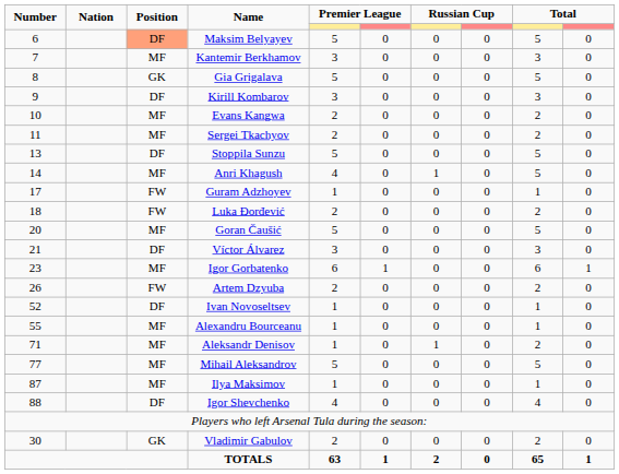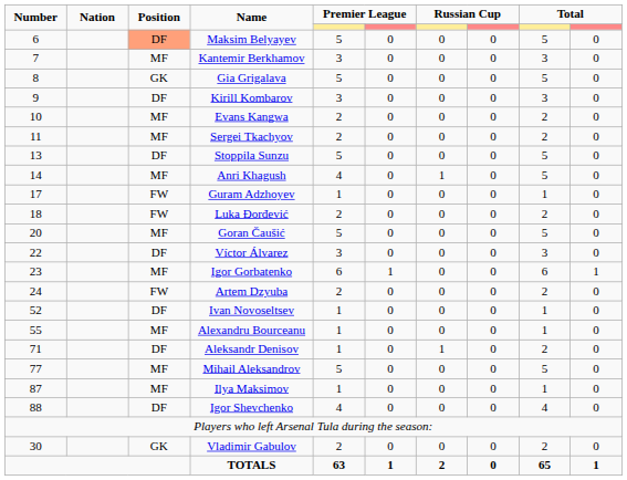Víctor Álvarez | Number: 21 -> 22
Artem Dzyuba | Number: 26 -> 24
Aleksandr Denisov | Position: MF -> DF
